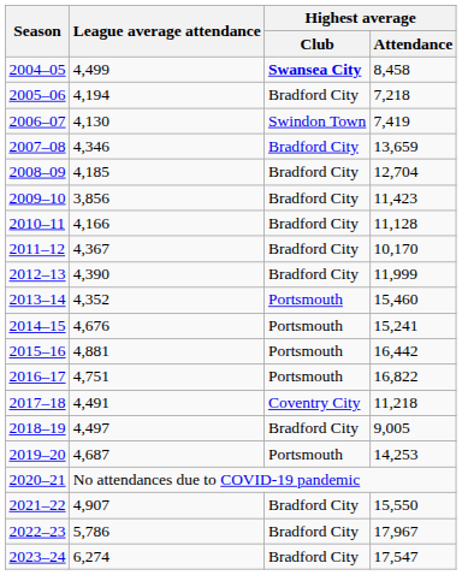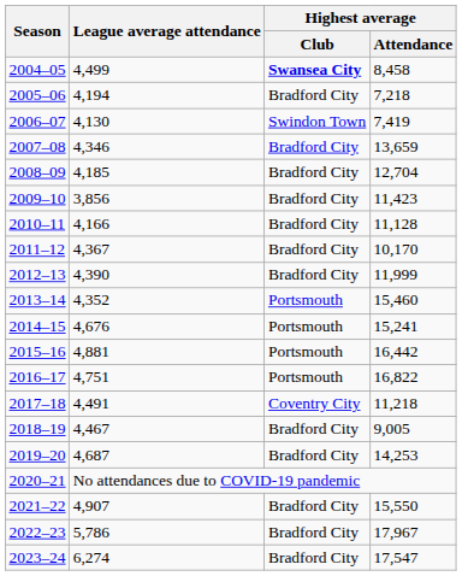2018–19 | League average attendance: 4,497 -> 4,467
2019–20 | Highest average / Club: Portsmouth -> Bradford City
